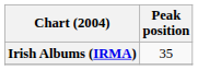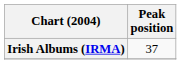Irish Albums (IRMA) | Peak position: 35 -> 37
